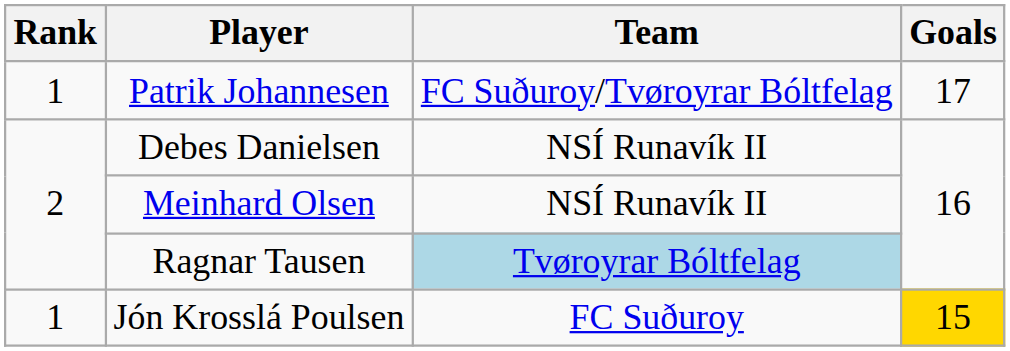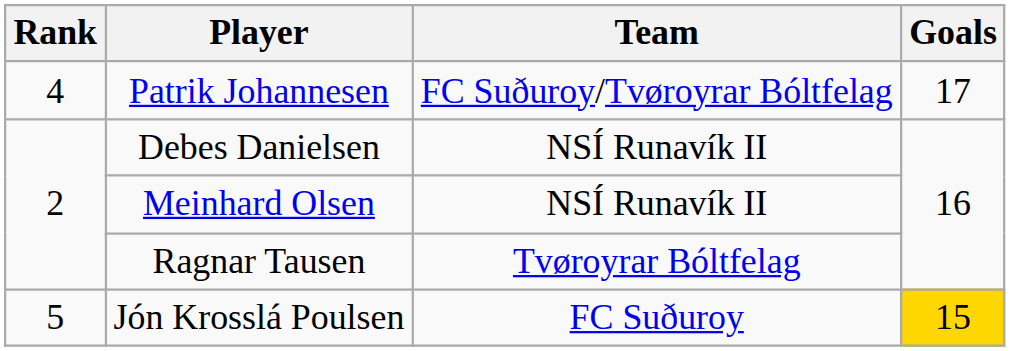Patrik Johannesen | Rank: 1 -> 4
Ragnar Tausen | Team: lightblue background -> no background
Jón Krosslá Poulsen | Rank: 1 -> 5
